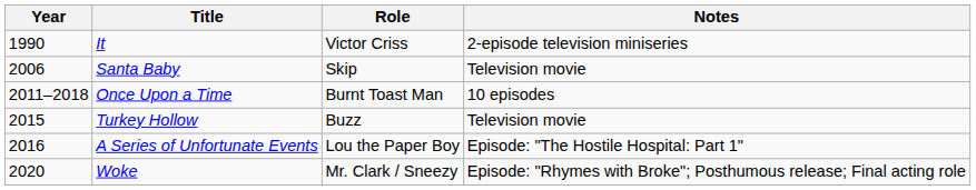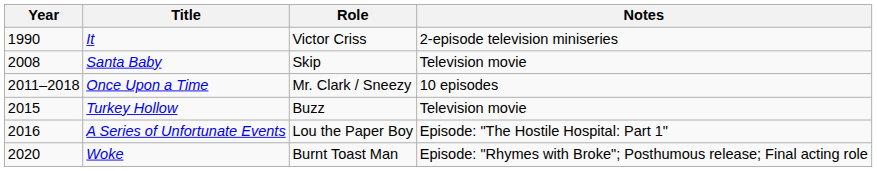Santa Baby | Year: 2006 -> 2008
Once Upon a Time | Role: Burnt Toast Man -> Mr. Clark / Sneezy
Woke | Role: Mr. Clark / Sneezy -> Burnt Toast Man
